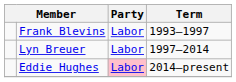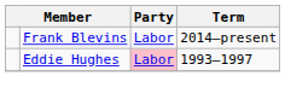Frank Blevins | Term: 1993–1997 -> 2014–present
- row: Lyn Breuer | Labor | 1997–2014
Eddie Hughes | Term: 2014–present -> 1993–1997
